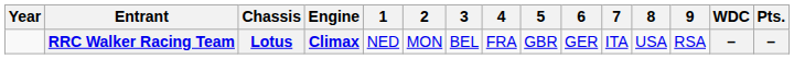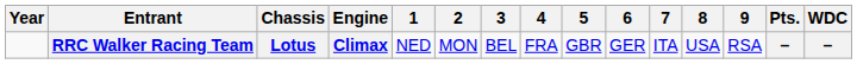columns swapped: WDC <-> Pts.
